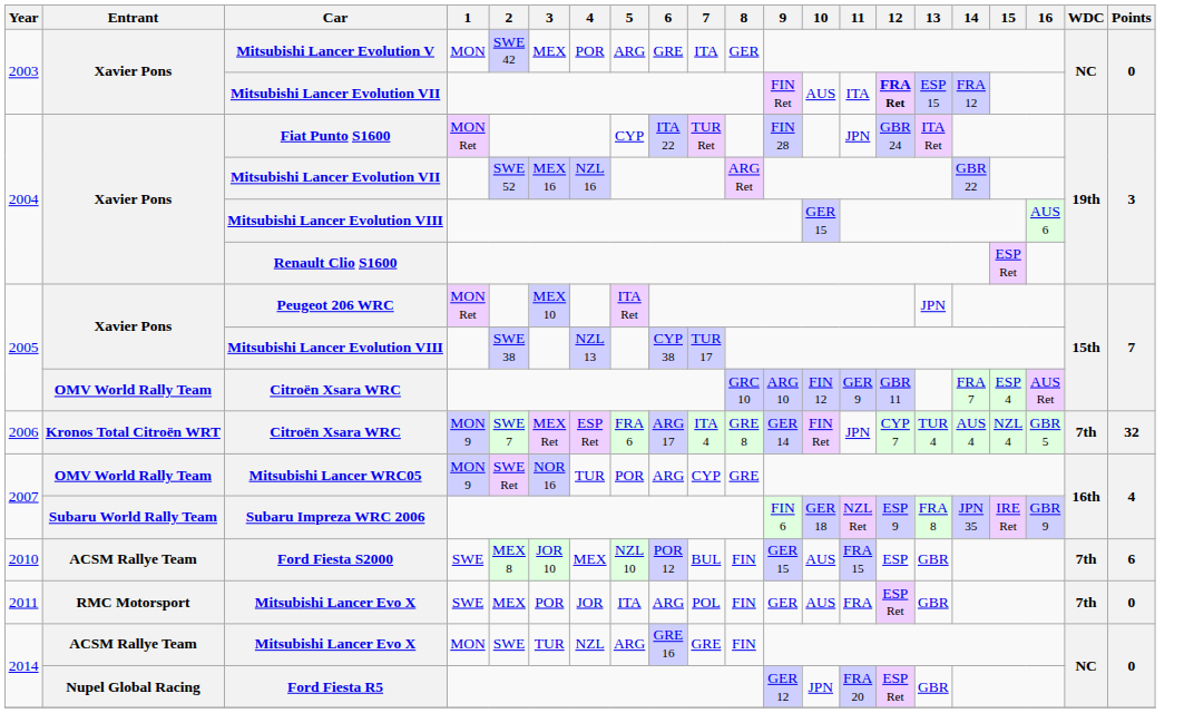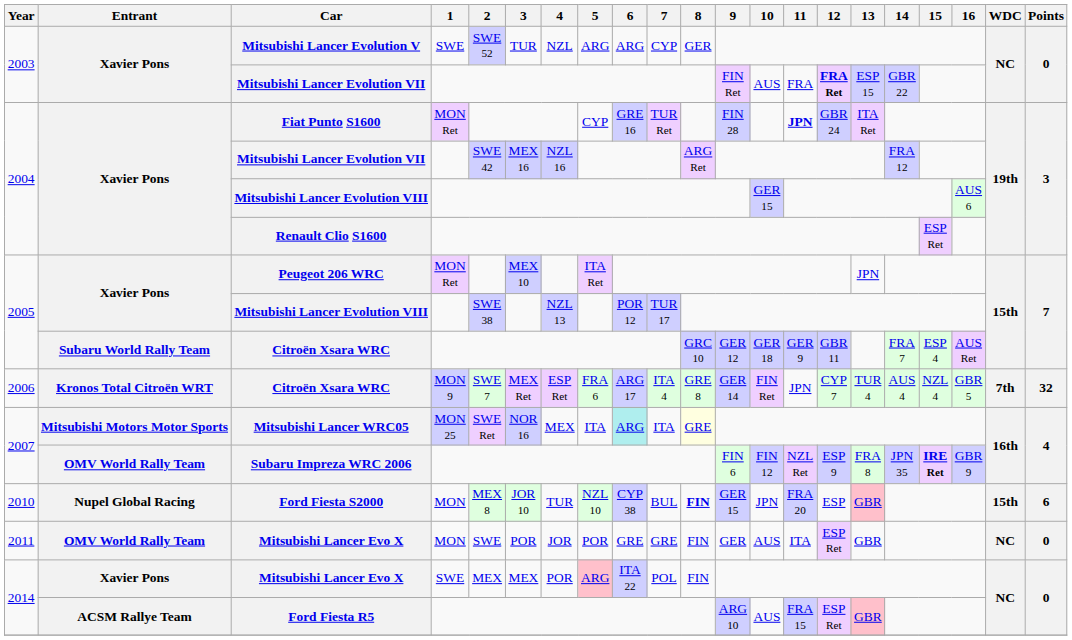Mitsubishi Lancer Evolution V | 1: MON -> SWE
Mitsubishi Lancer Evolution V | 2: SWE 42 -> SWE 52
Mitsubishi Lancer Evolution V | 3: MEX -> TUR
Mitsubishi Lancer Evolution V | 4: POR -> NZL
Mitsubishi Lancer Evolution V | 6: GRE -> ARG
Mitsubishi Lancer Evolution V | 7: ITA -> CYP
2003 / Mitsubishi Lancer Evolution VII | 11: ITA -> FRA
2003 / Mitsubishi Lancer Evolution VII | 14: FRA 12 -> GBR 22
Fiat Punto S1600 | 6: ITA 22 -> GRE 16
Fiat Punto S1600 | 11: normal -> bold
2004 / Mitsubishi Lancer Evolution VII | 2: SWE 52 -> SWE 42
2004 / Mitsubishi Lancer Evolution VII | 14: GBR 22 -> FRA 12
2005 / Mitsubishi Lancer Evolution VIII | 6: CYP 38 -> POR 12
2005 / Citroën Xsara WRC | Entrant: OMV World Rally Team -> Subaru World Rally Team
2005 / Citroën Xsara WRC | 9: ARG 10 -> GER 12
2005 / Citroën Xsara WRC | 10: FIN 12 -> GER 18
Mitsubishi Lancer WRC05 | Entrant: OMV World Rally Team -> Mitsubishi Motors Motor Sports
Mitsubishi Lancer WRC05 | 1: MON 9 -> MON 25
Mitsubishi Lancer WRC05 | 4: TUR -> MEX
Mitsubishi Lancer WRC05 | 5: POR -> ITA
Mitsubishi Lancer WRC05 | 6: no background -> paleturquoise background
Mitsubishi Lancer WRC05 | 7: CYP -> ITA
Mitsubishi Lancer WRC05 | 8: no background -> lightyellow background
Subaru Impreza WRC 2006 | Entrant: Subaru World Rally Team -> OMV World Rally Team
Subaru Impreza WRC 2006 | 10: GER 18 -> FIN 12
Subaru Impreza WRC 2006 | 15: normal -> bold
Ford Fiesta S2000 | Entrant: ACSM Rallye Team -> Nupel Global Racing
Ford Fiesta S2000 | 1: SWE -> MON
Ford Fiesta S2000 | 4: MEX -> TUR
Ford Fiesta S2000 | 6: POR 12 -> CYP 38
Ford Fiesta S2000 | 8: normal -> bold
Ford Fiesta S2000 | 10: AUS -> JPN
Ford Fiesta S2000 | 11: FRA 15 -> FRA 20
Ford Fiesta S2000 | 13: no background -> pink background
Ford Fiesta S2000 | WDC: 7th -> 15th
2011 / Mitsubishi Lancer Evo X | Entrant: RMC Motorsport -> OMV World Rally Team
2011 / Mitsubishi Lancer Evo X | 1: SWE -> MON
2011 / Mitsubishi Lancer Evo X | 2: MEX -> SWE
2011 / Mitsubishi Lancer Evo X | 5: ITA -> POR
2011 / Mitsubishi Lancer Evo X | 6: ARG -> GRE
2011 / Mitsubishi Lancer Evo X | 7: POL -> GRE
2011 / Mitsubishi Lancer Evo X | 11: FRA -> ITA
2011 / Mitsubishi Lancer Evo X | WDC: 7th -> NC
2014 / Mitsubishi Lancer Evo X | Entrant: ACSM Rallye Team -> Xavier Pons
2014 / Mitsubishi Lancer Evo X | 1: MON -> SWE
2014 / Mitsubishi Lancer Evo X | 2: SWE -> MEX
2014 / Mitsubishi Lancer Evo X | 3: TUR -> MEX
2014 / Mitsubishi Lancer Evo X | 4: NZL -> POR
2014 / Mitsubishi Lancer Evo X | 5: no background -> pink background
2014 / Mitsubishi Lancer Evo X | 6: GRE 16 -> ITA 22
2014 / Mitsubishi Lancer Evo X | 7: GRE -> POL
Ford Fiesta R5 | Entrant: Nupel Global Racing -> ACSM Rallye Team
Ford Fiesta R5 | 9: GER 12 -> ARG 10
Ford Fiesta R5 | 10: JPN -> AUS
Ford Fiesta R5 | 11: FRA 20 -> FRA 15
Ford Fiesta R5 | 13: no background -> pink background
